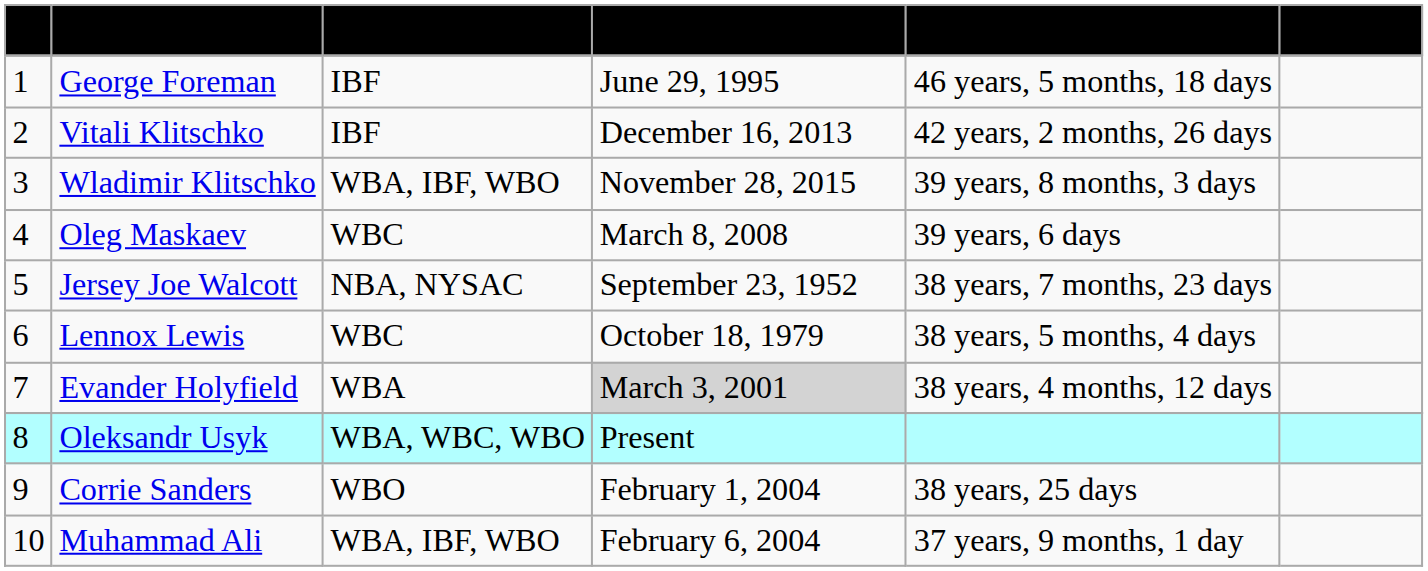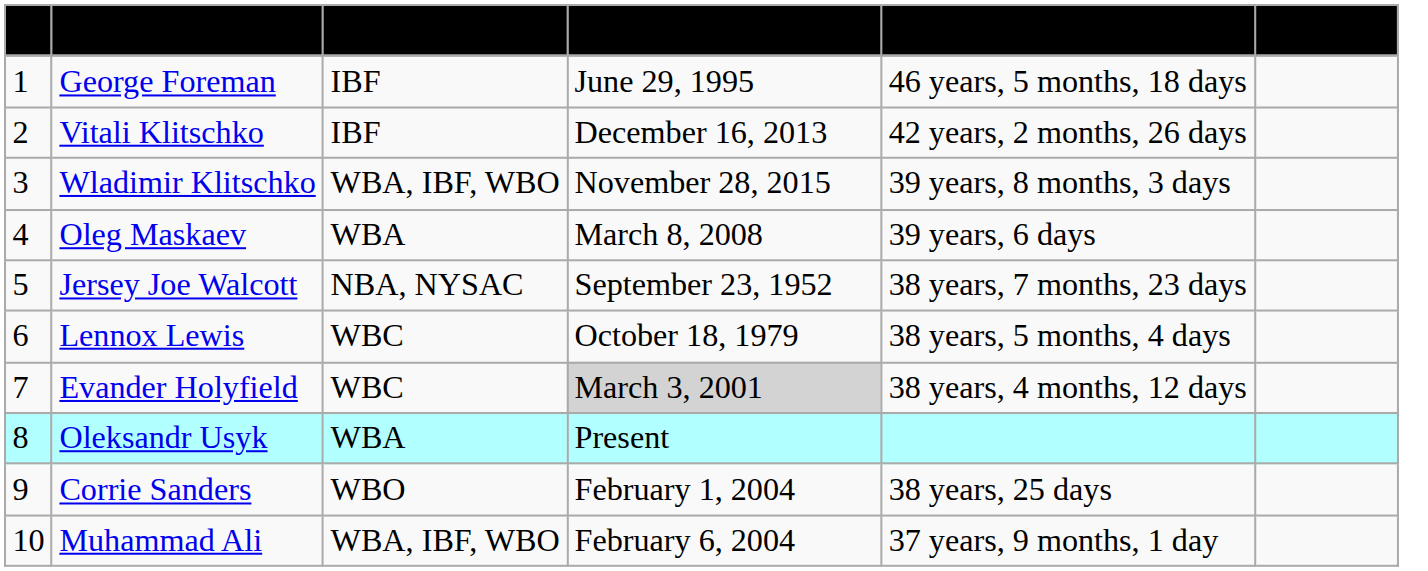Oleg Maskaev | Recognition: WBC -> WBA
Evander Holyfield | Recognition: WBA -> WBC
Oleksandr Usyk | Recognition: WBA, WBC, WBO -> WBA
